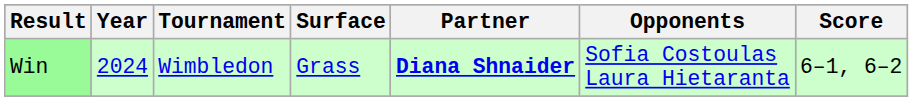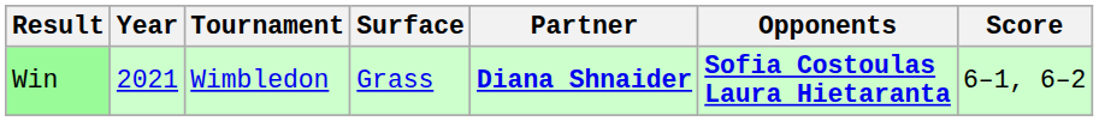Win | Year: 2024 -> 2021
Win | Opponents: normal -> bold
